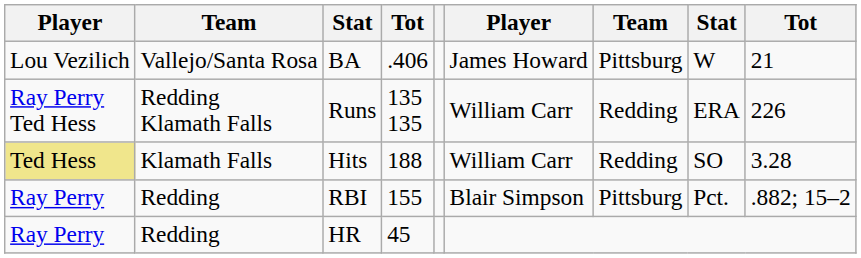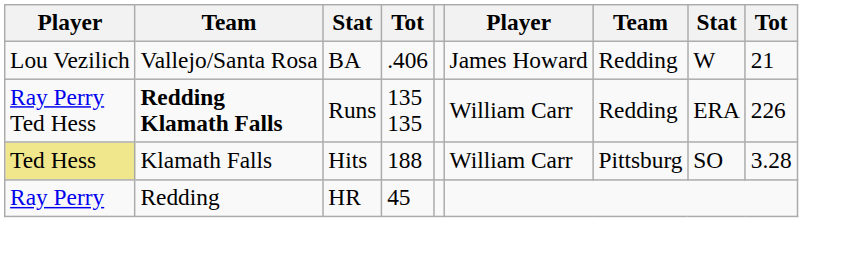BA | column 7: Pittsburg -> Redding
Runs | column 2: normal -> bold
Hits | column 7: Redding -> Pittsburg
- row: Ray Perry | Redding | RBI | 155 | Blair Simpson | Pittsburg | Pct. | .882; 15–2
